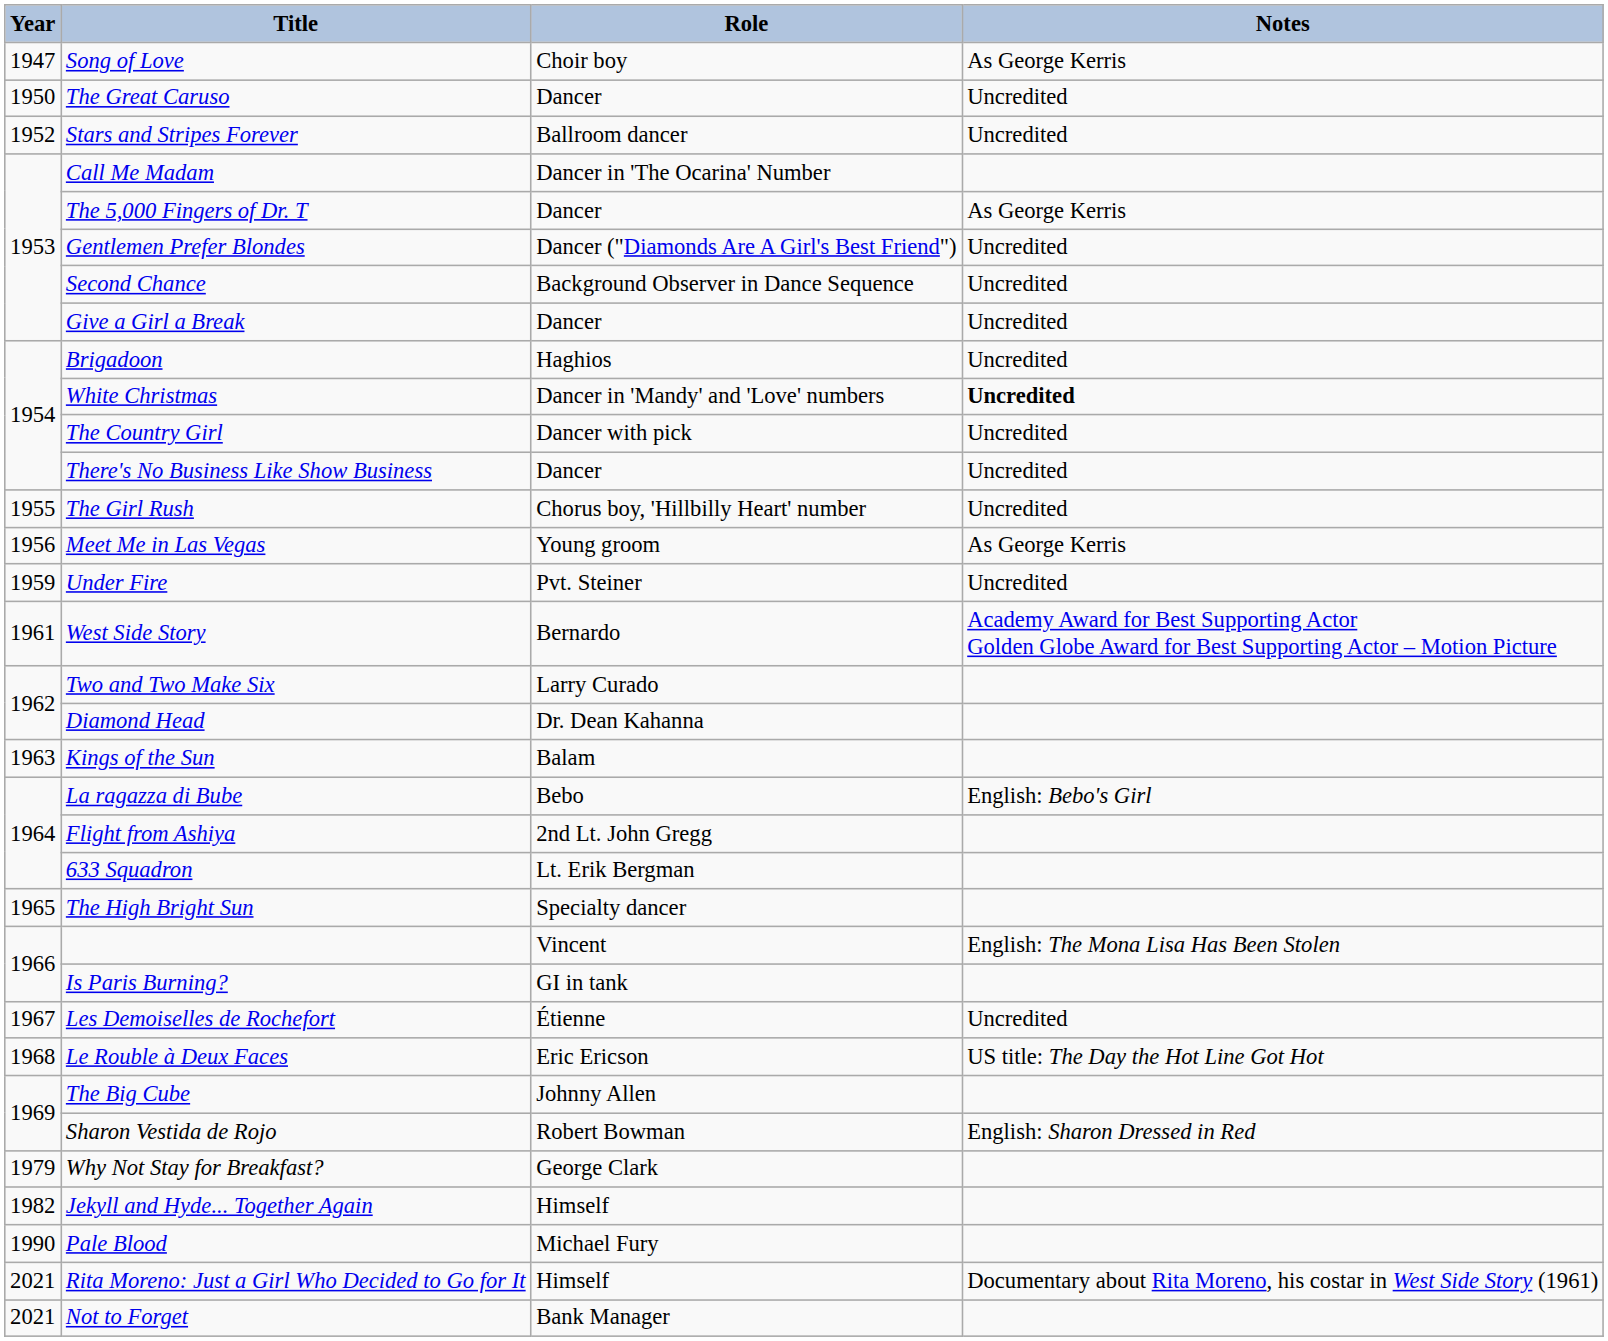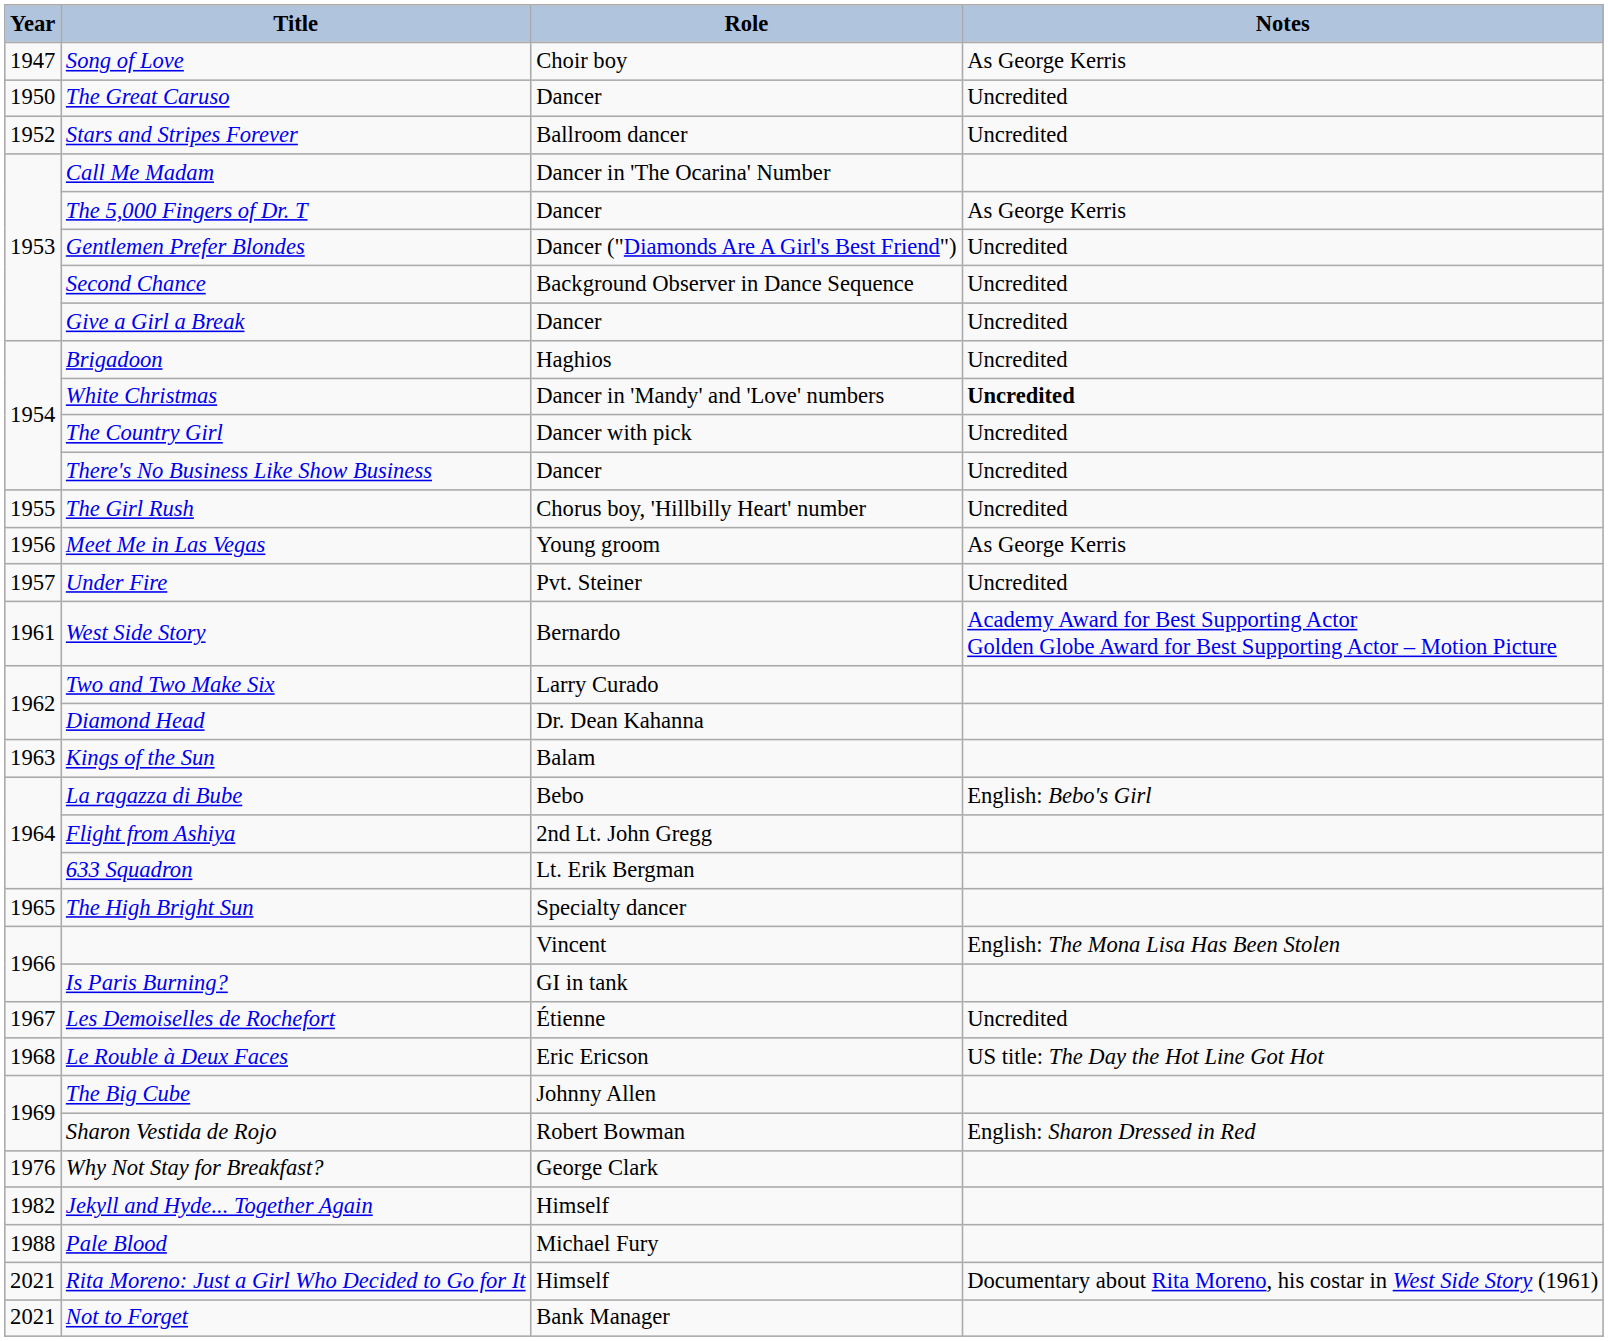Under Fire | Year: 1959 -> 1957
Why Not Stay for Breakfast? | Year: 1979 -> 1976
Pale Blood | Year: 1990 -> 1988
